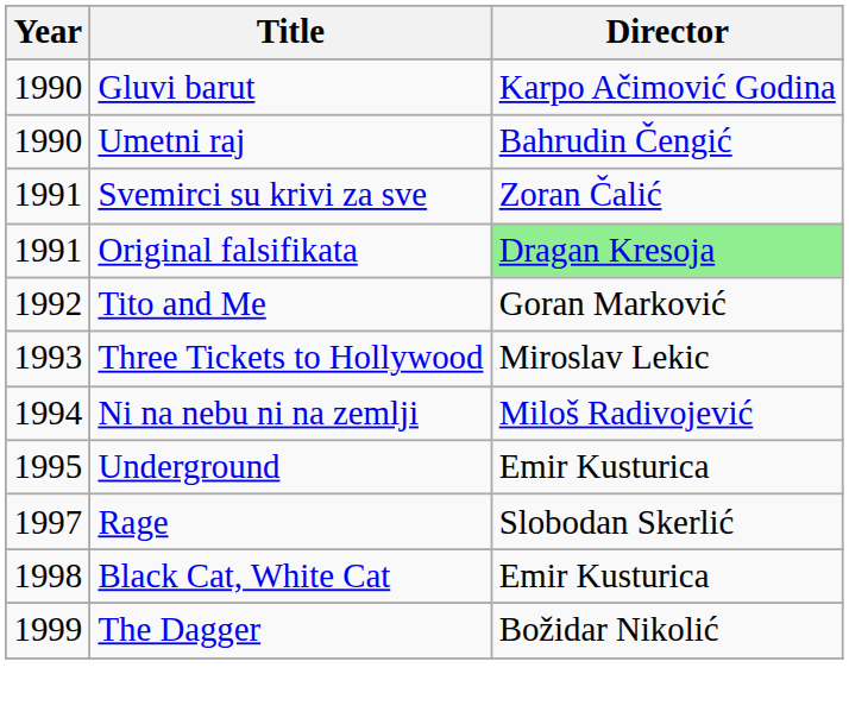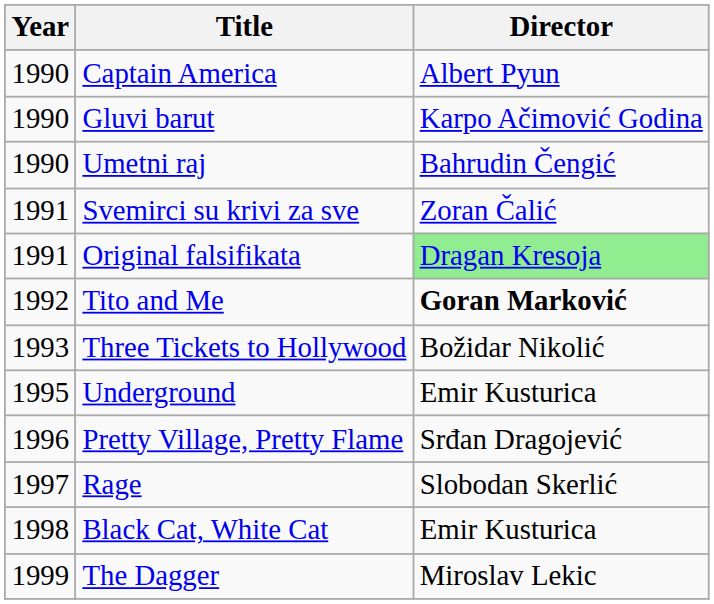+ row: 1990 | Captain America | Albert Pyun
Tito and Me | Director: normal -> bold
Three Tickets to Hollywood | Director: Miroslav Lekic -> Božidar Nikolić
- row: 1994 | Ni na nebu ni na zemlji | Miloš Radivojević
+ row: 1996 | Pretty Village, Pretty Flame | Srđan Dragojević
The Dagger | Director: Božidar Nikolić -> Miroslav Lekic
